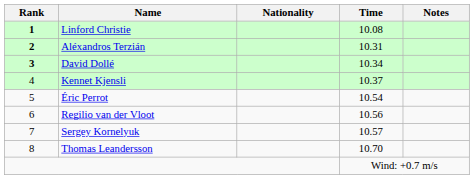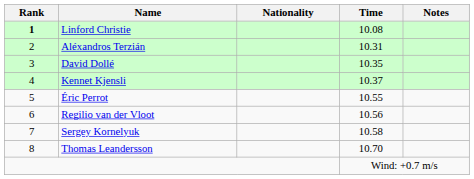Aléxandros Terzián | Rank: bold -> normal
David Dollé | Rank: bold -> normal
David Dollé | Time: 10.34 -> 10.35
Éric Perrot | Time: 10.54 -> 10.55
Sergey Kornelyuk | Time: 10.57 -> 10.58
